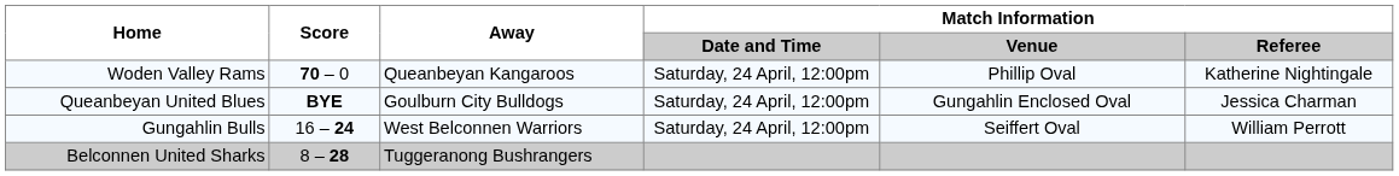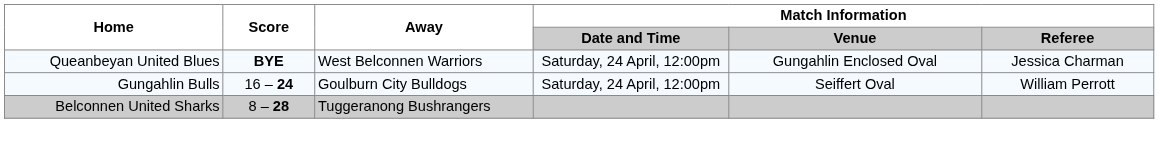- row: Woden Valley Rams | 70 – 0 | Queanbeyan Kangaroos | Saturday, 24 April, 12:00pm | Phillip Oval | Katherine Nightingale
Queanbeyan United Blues | Away: Goulburn City Bulldogs -> West Belconnen Warriors
Gungahlin Bulls | Away: West Belconnen Warriors -> Goulburn City Bulldogs
